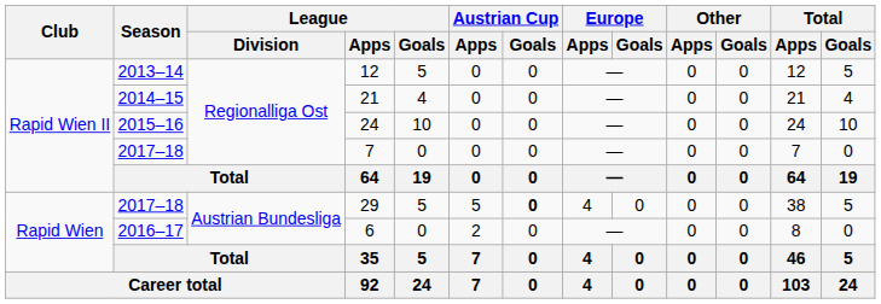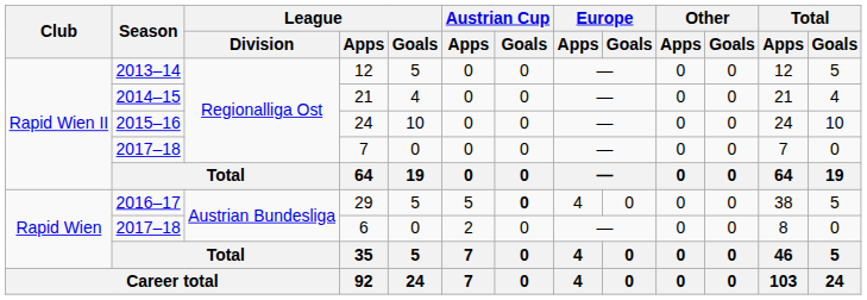29 | Season: 2017–18 -> 2016–17
6 | Season: 2016–17 -> 2017–18
